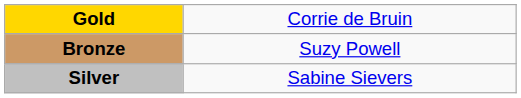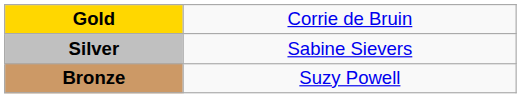rows swapped: Silver <-> Bronze
